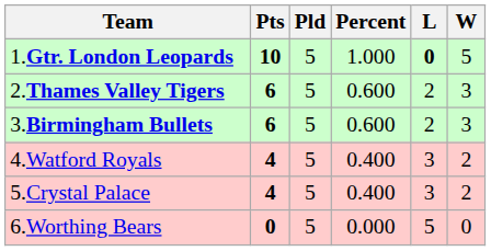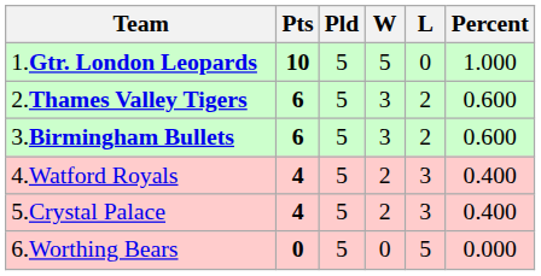columns swapped: W <-> Percent
1.Gtr. London Leopards | L: bold -> normal
